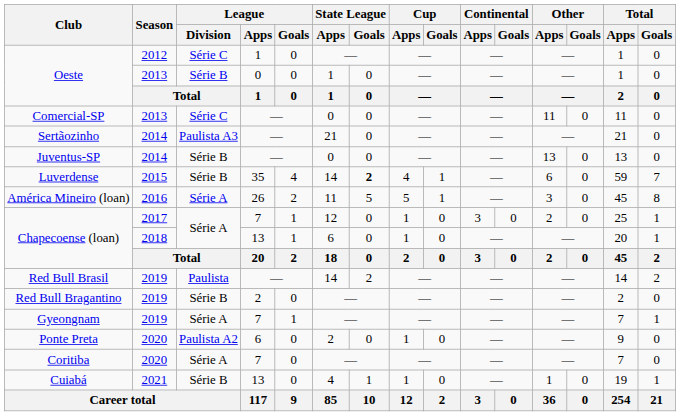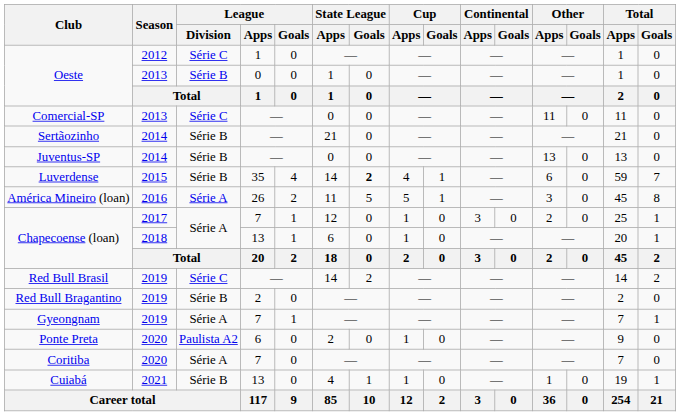Sertãozinho | League / Division: Paulista A3 -> Série B
Red Bull Brasil | League / Division: Paulista -> Série C
